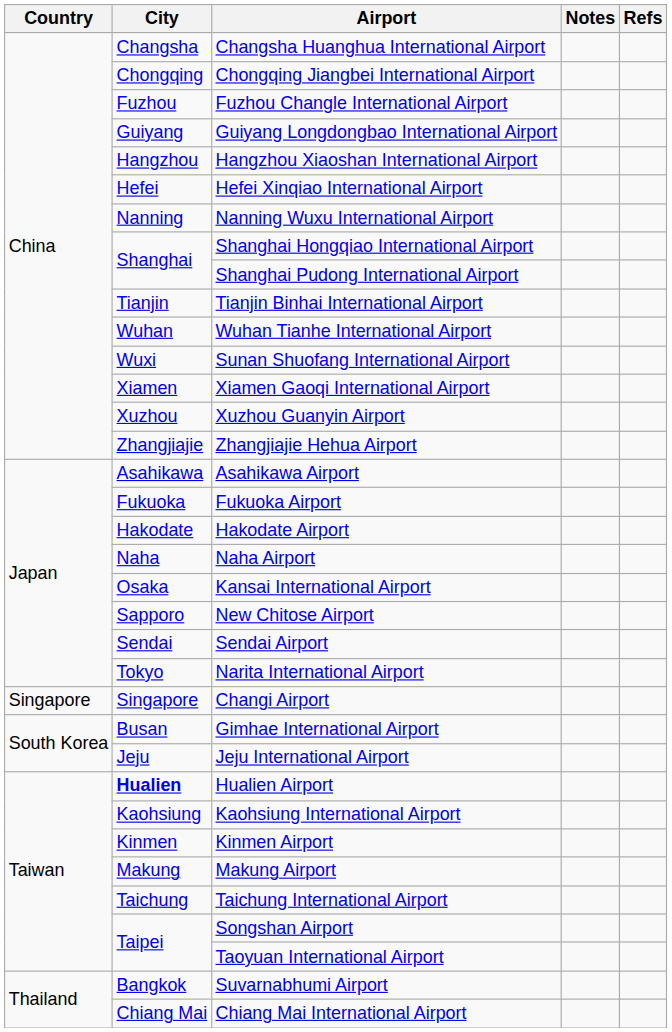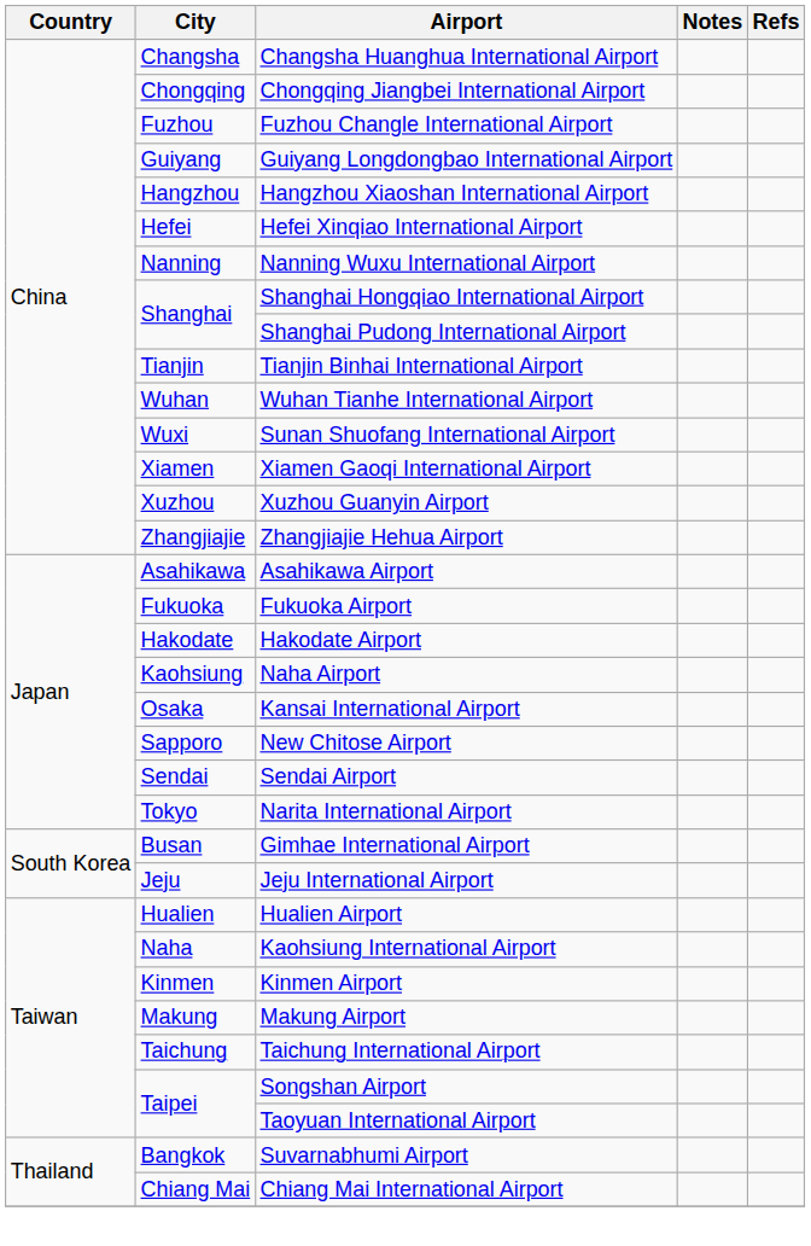Naha Airport | City: Naha -> Kaohsiung
- row: Singapore | Singapore | Changi Airport
Hualien Airport | City: bold -> normal
Kaohsiung International Airport | City: Kaohsiung -> Naha
